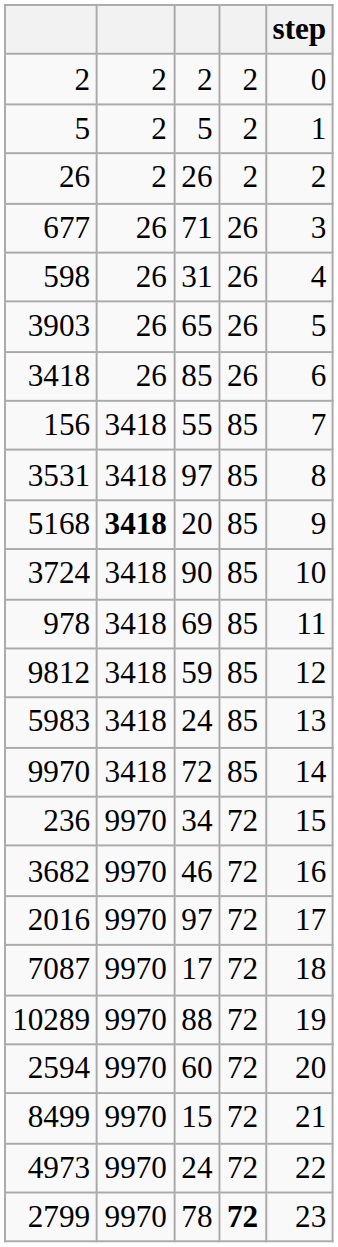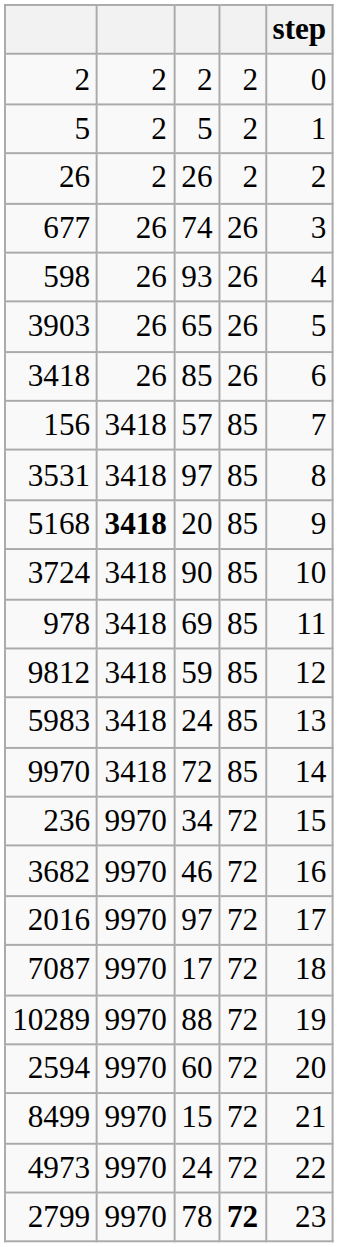677 | column 3: 71 -> 74
598 | column 3: 31 -> 93
156 | column 3: 55 -> 57
